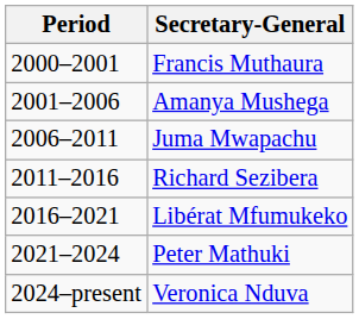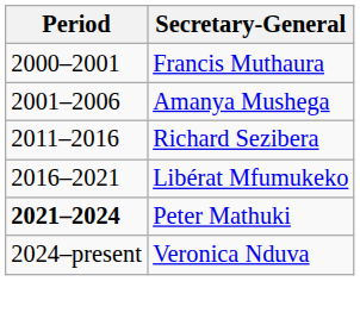- row: 2006–2011 | Juma Mwapachu
Peter Mathuki | Period: normal -> bold
